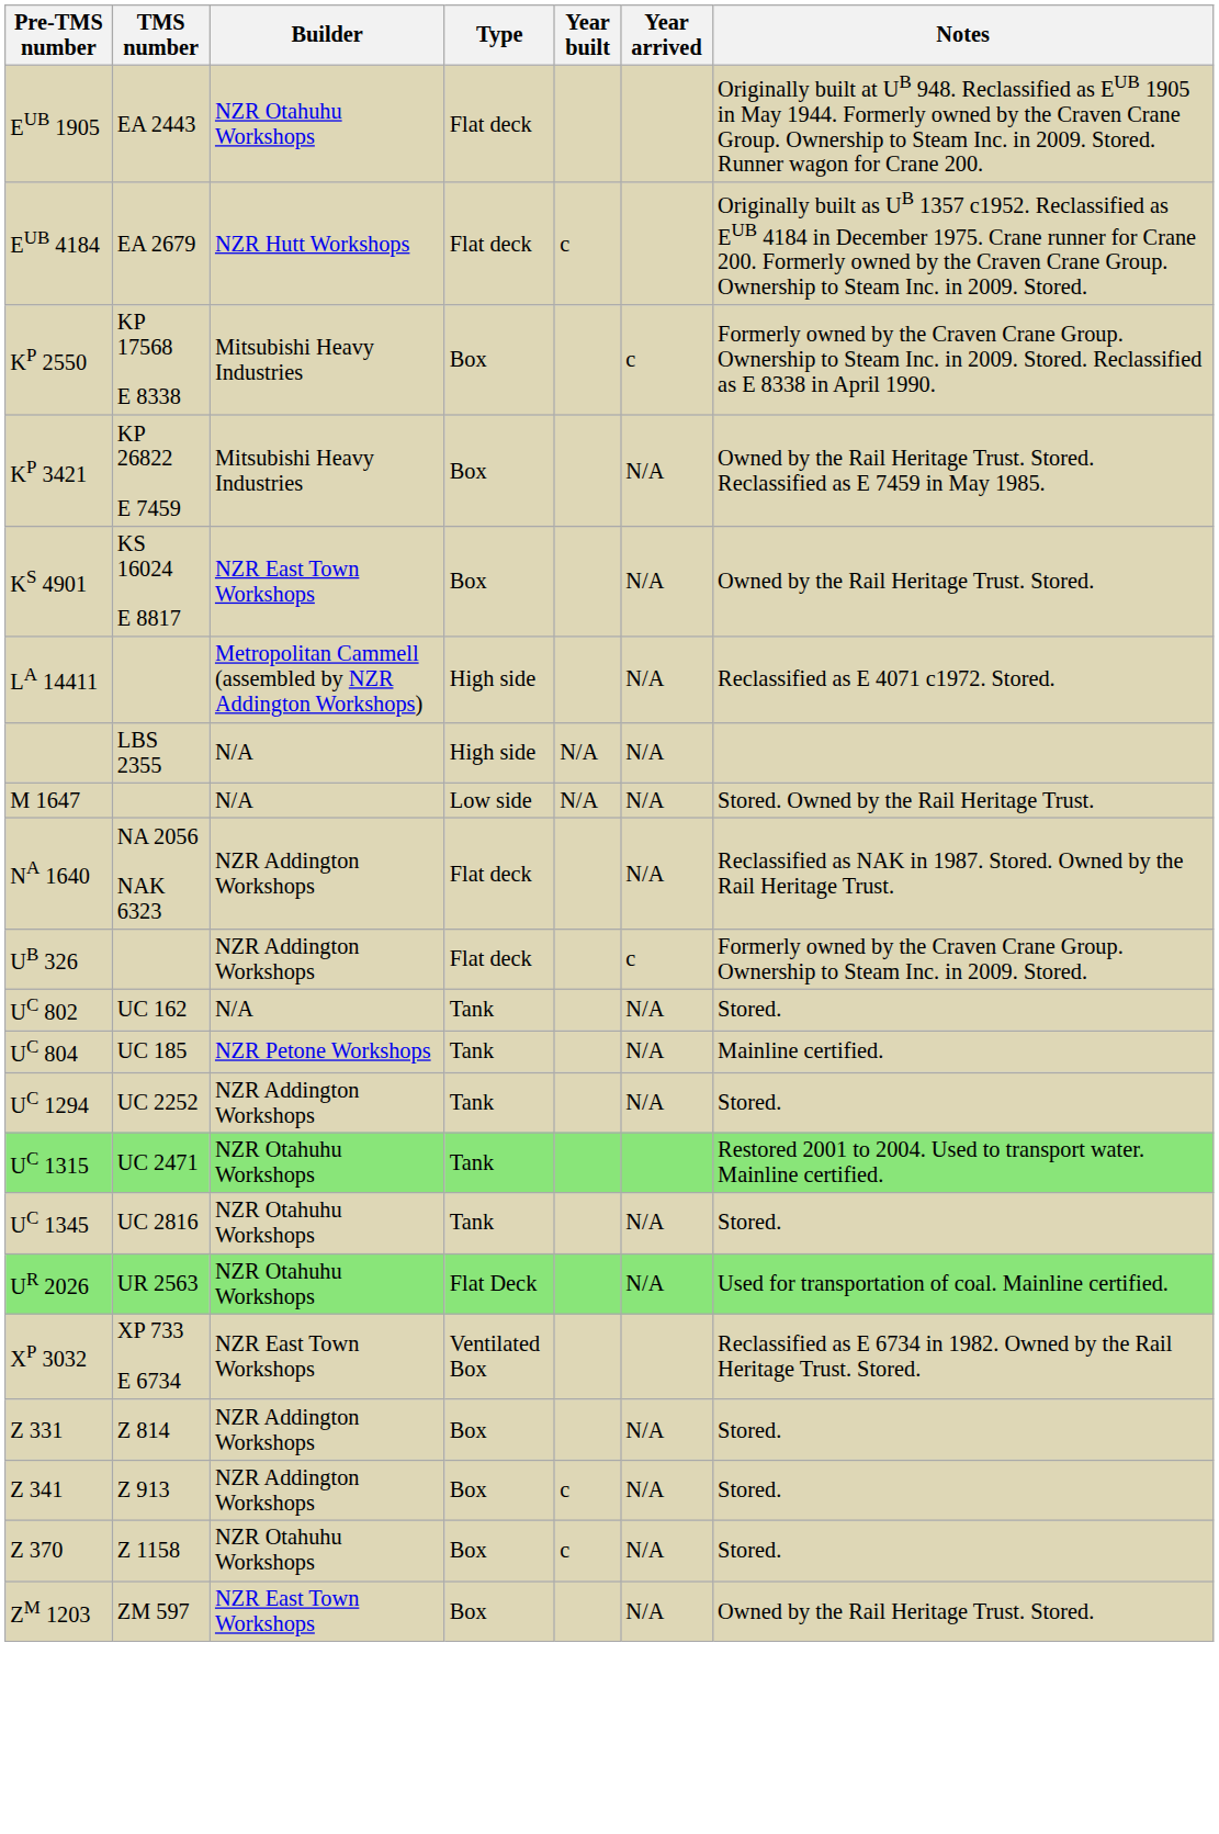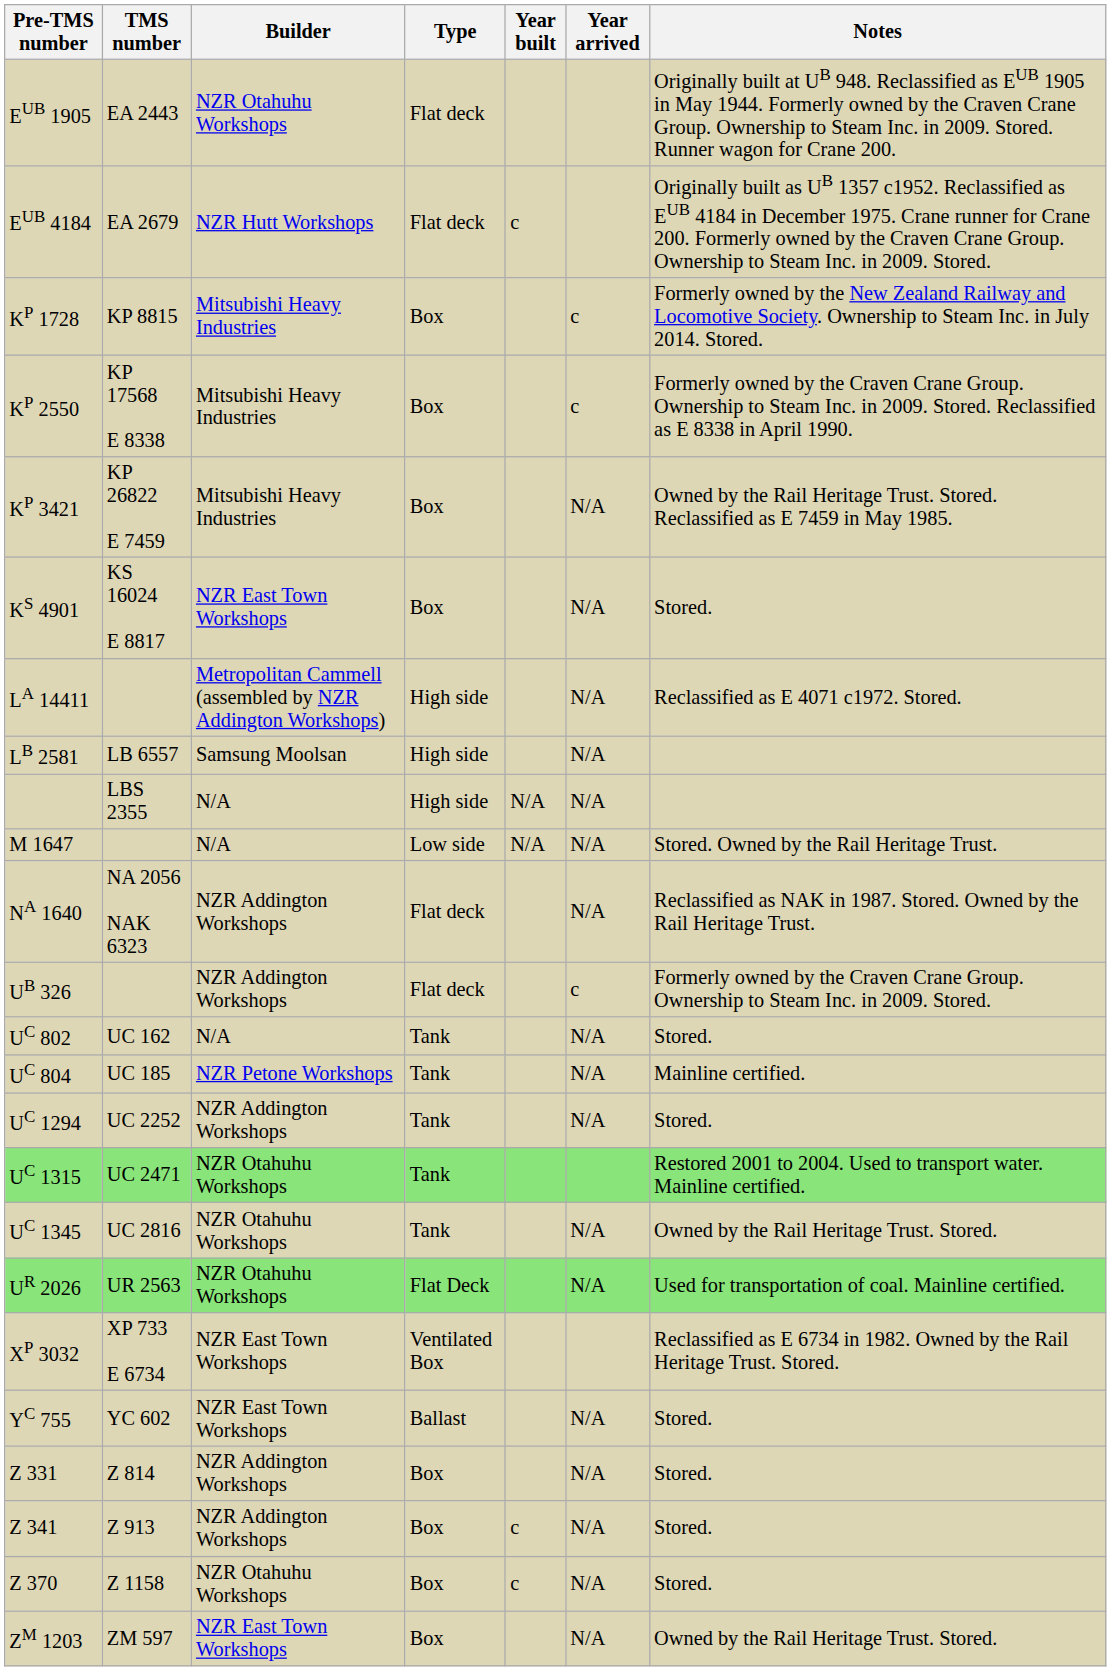+ row: KP 1728 | KP 8815 | Mitsubishi Heavy Industries | Box | c | Formerly owned by the New Zealand Railway and Locomotive Society. Ownership to Steam Inc. in July 2014. Stored.
KS 4901 | Notes: Owned by the Rail Heritage Trust. Stored. -> Stored.
+ row: LB 2581 | LB 6557 | Samsung Moolsan | High side | N/A
UC 1345 | Notes: Stored. -> Owned by the Rail Heritage Trust. Stored.
+ row: YC 755 | YC 602 | NZR East Town Workshops | Ballast | N/A | Stored.
